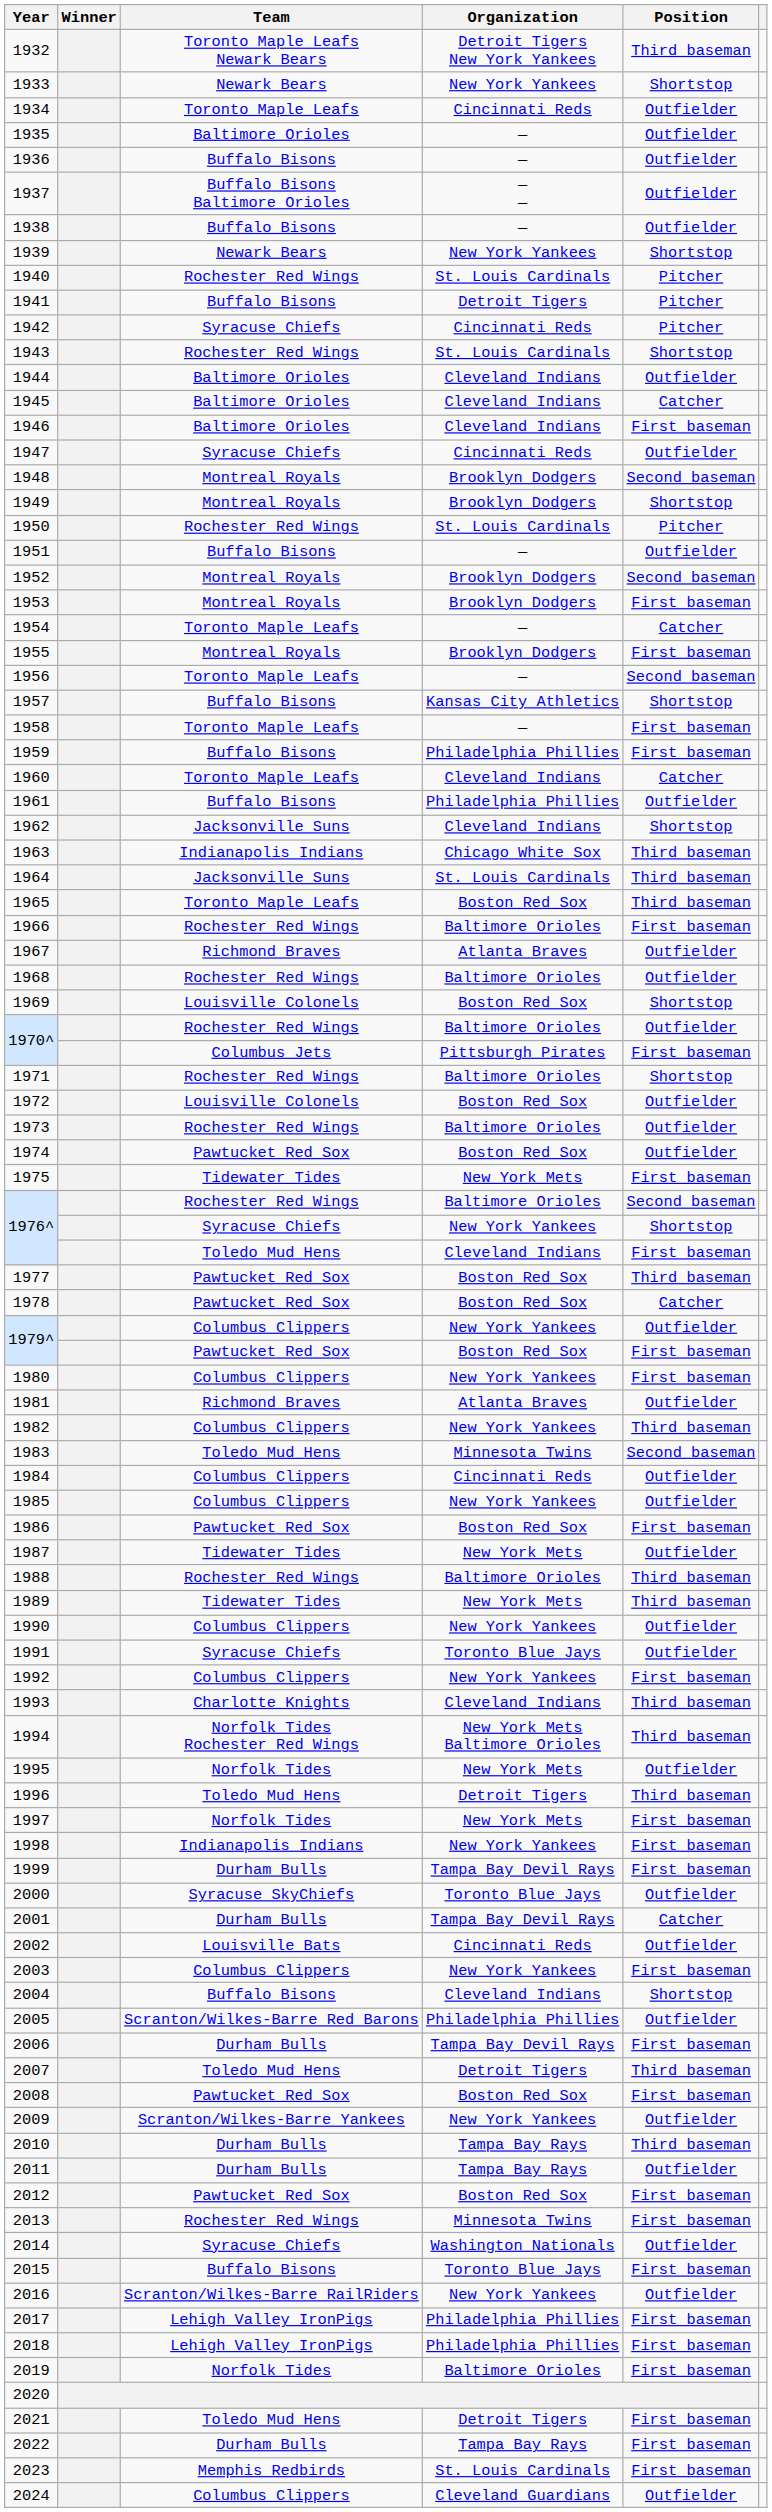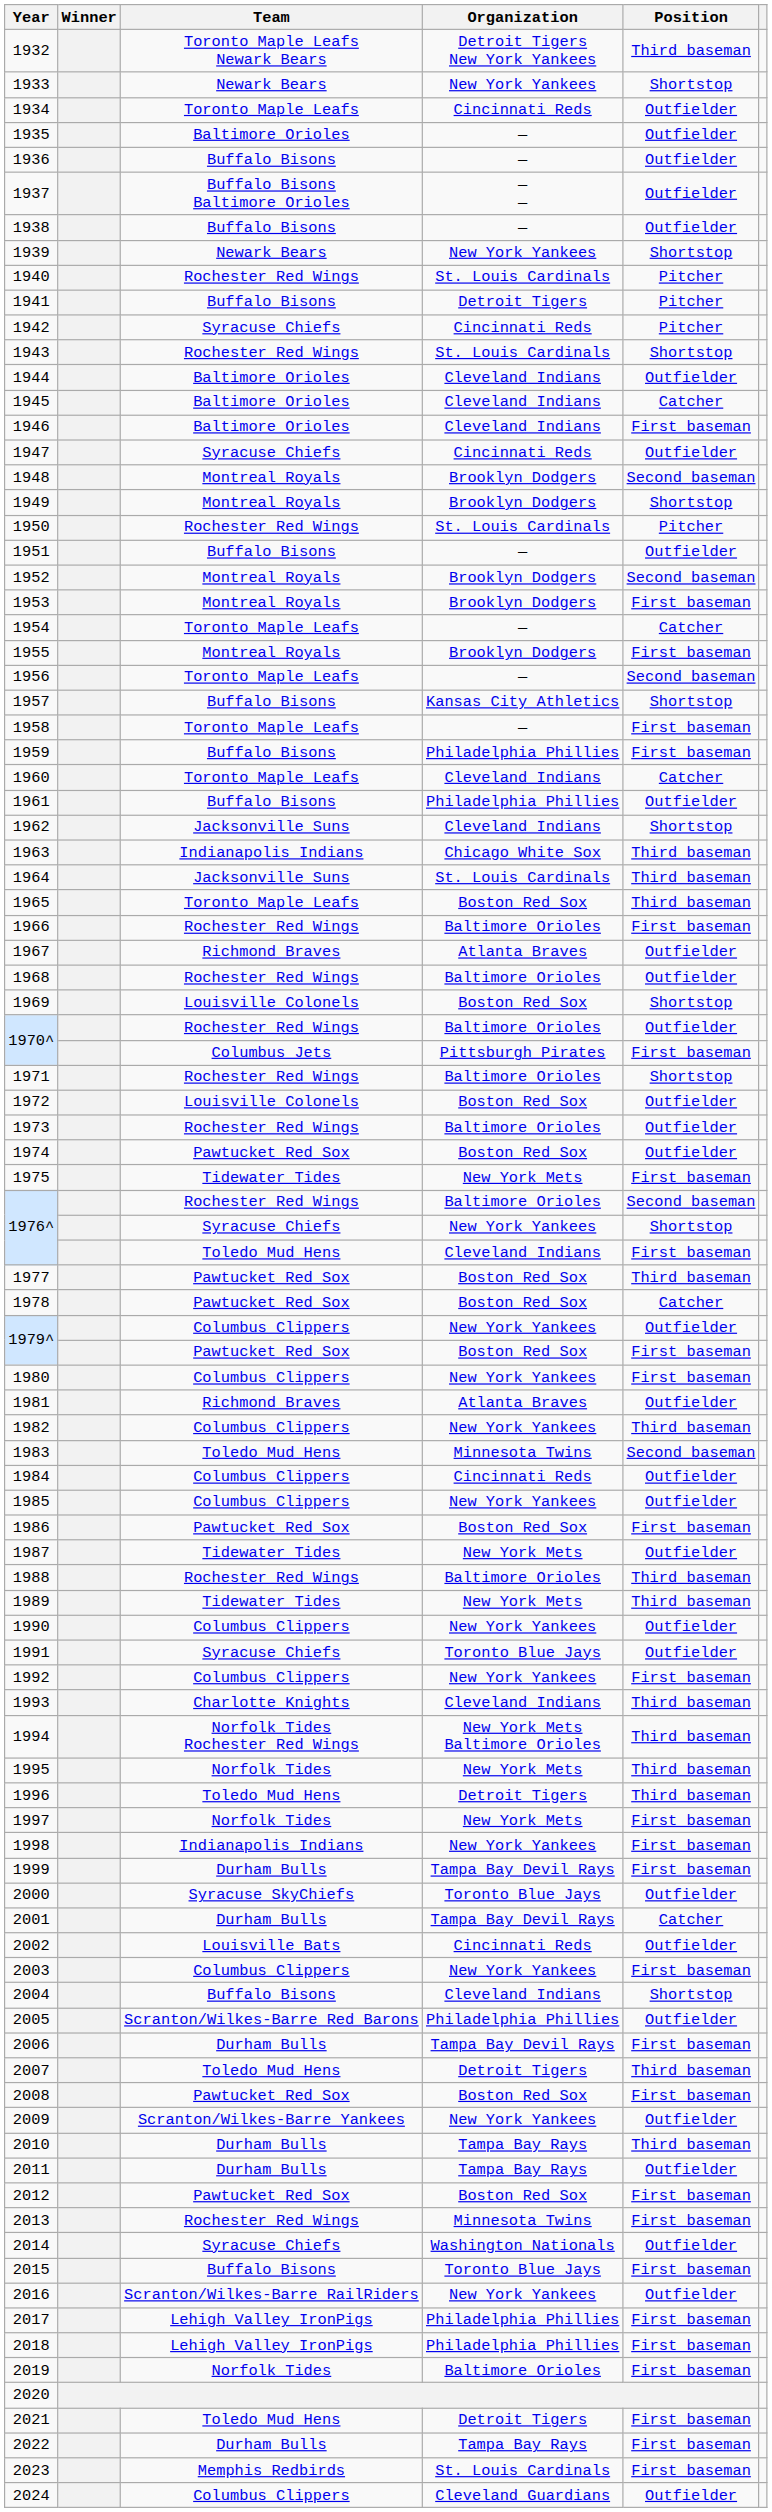1995 | Position: Outfielder -> Third baseman
